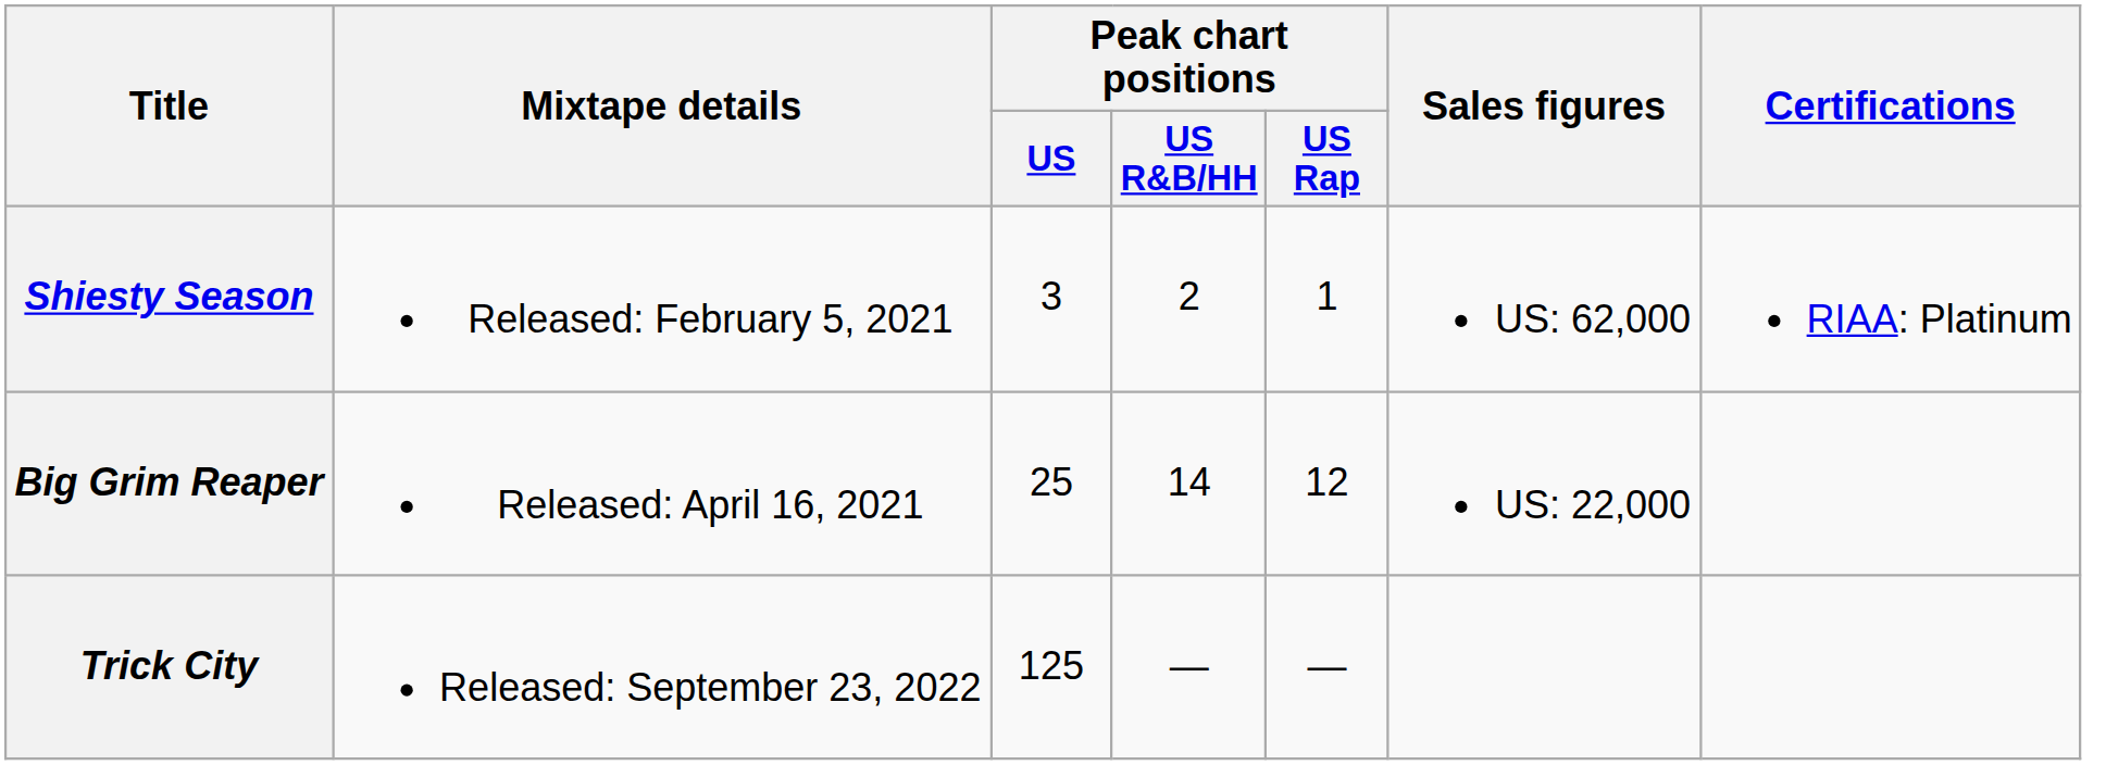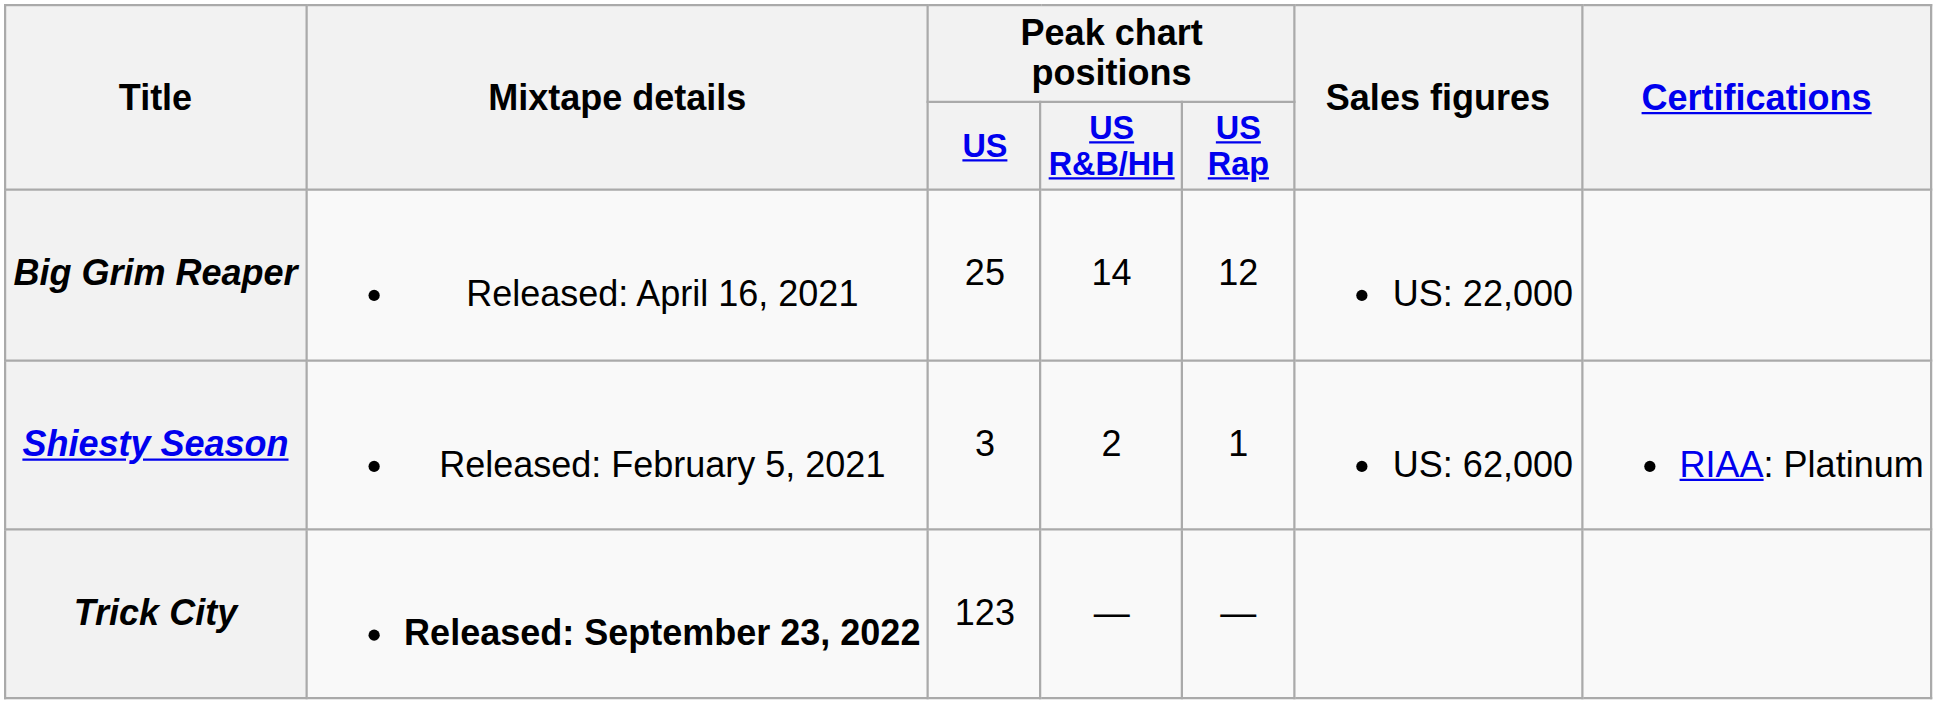rows swapped: Shiesty Season <-> Big Grim Reaper
Trick City | Mixtape details: normal -> bold
Trick City | Peak chart positions / US: 125 -> 123
